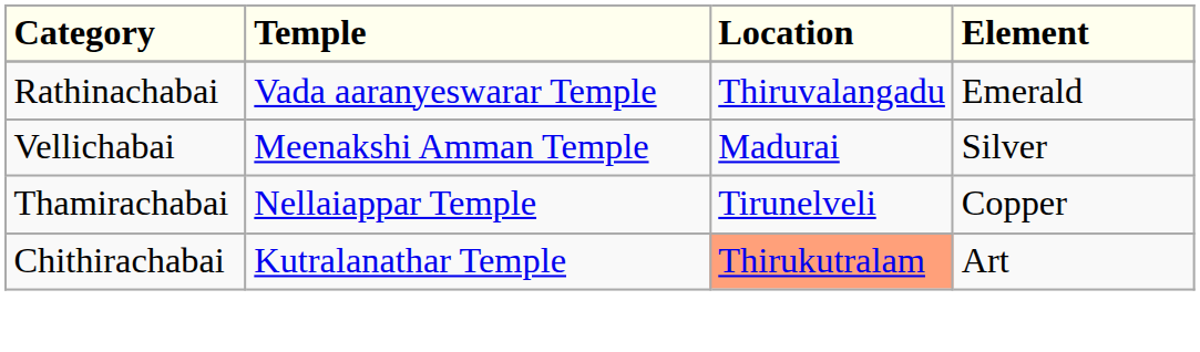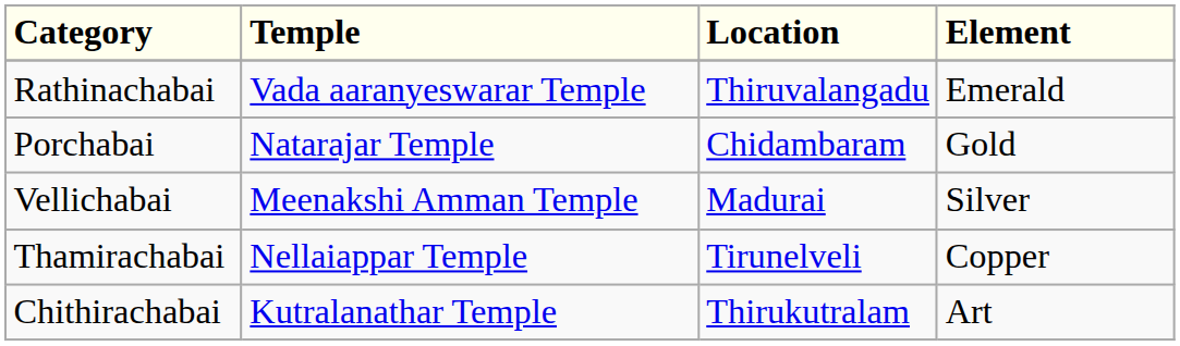+ row: Porchabai | Natarajar Temple | Chidambaram | Gold
Chithirachabai | Location: lightsalmon background -> no background
